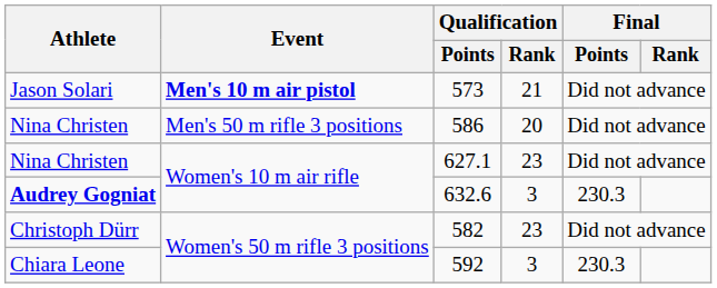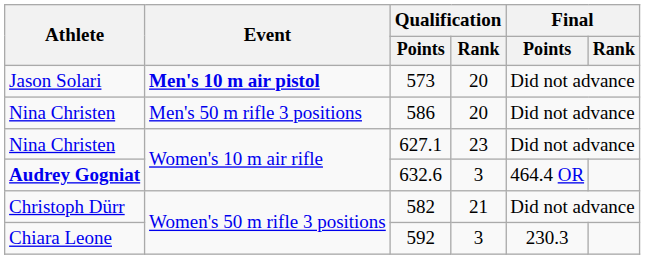573 | Qualification / Rank: 21 -> 20
632.6 | Final / Points: 230.3 -> 464.4 OR
582 | Qualification / Rank: 23 -> 21
